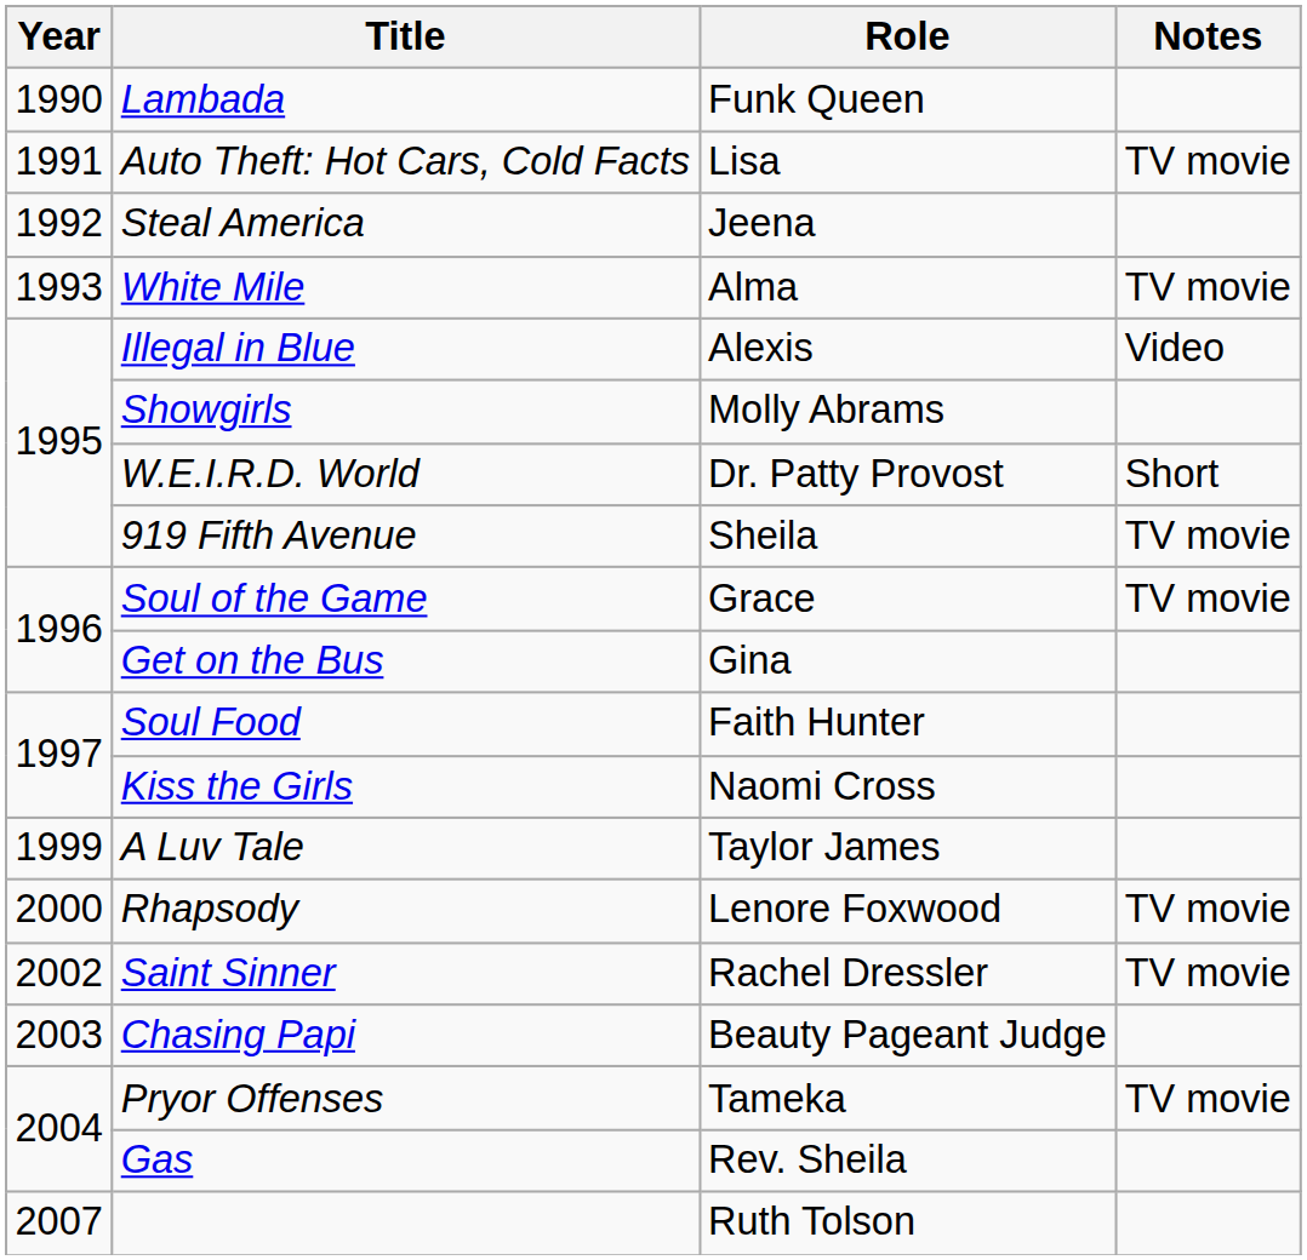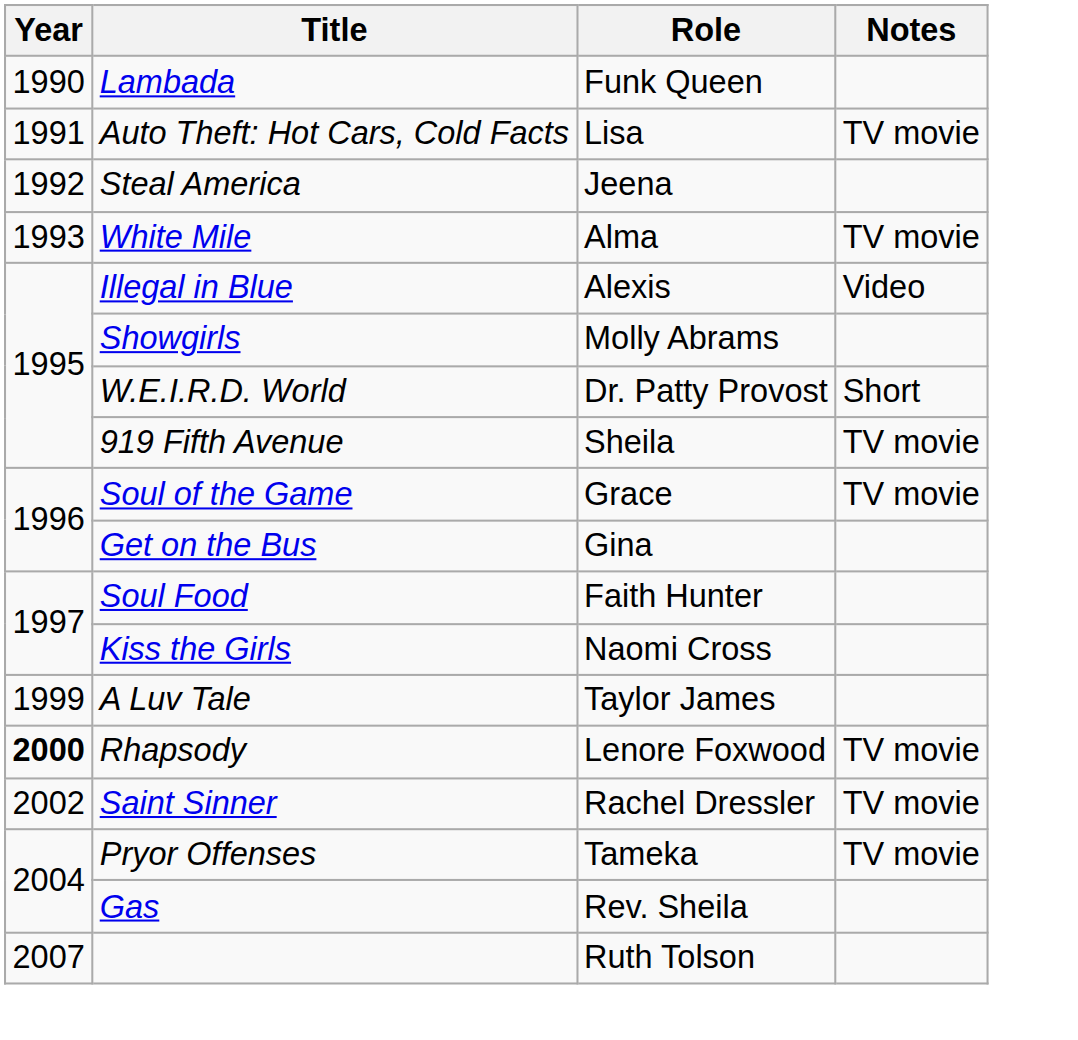Rhapsody | Year: normal -> bold
- row: 2003 | Chasing Papi | Beauty Pageant Judge
